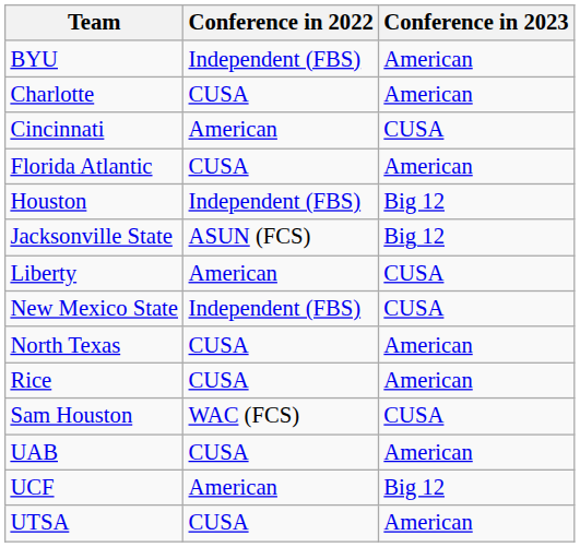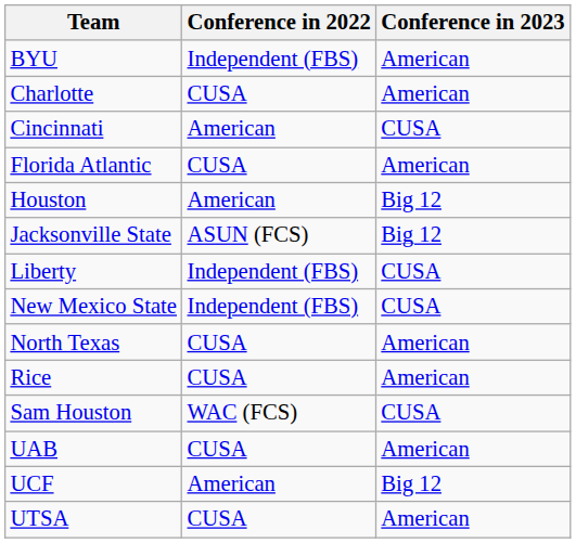Houston | Conference in 2022: Independent (FBS) -> American
Liberty | Conference in 2022: American -> Independent (FBS)
